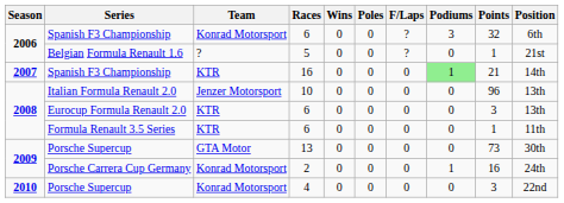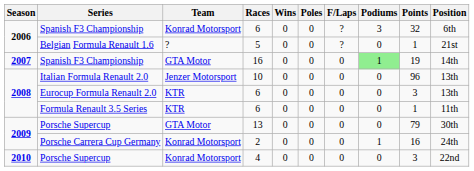Spanish F3 Championship / 16 | Team: KTR -> GTA Motor
Spanish F3 Championship / 16 | Points: 21 -> 19
Porsche Supercup / 13 | Points: 73 -> 79
